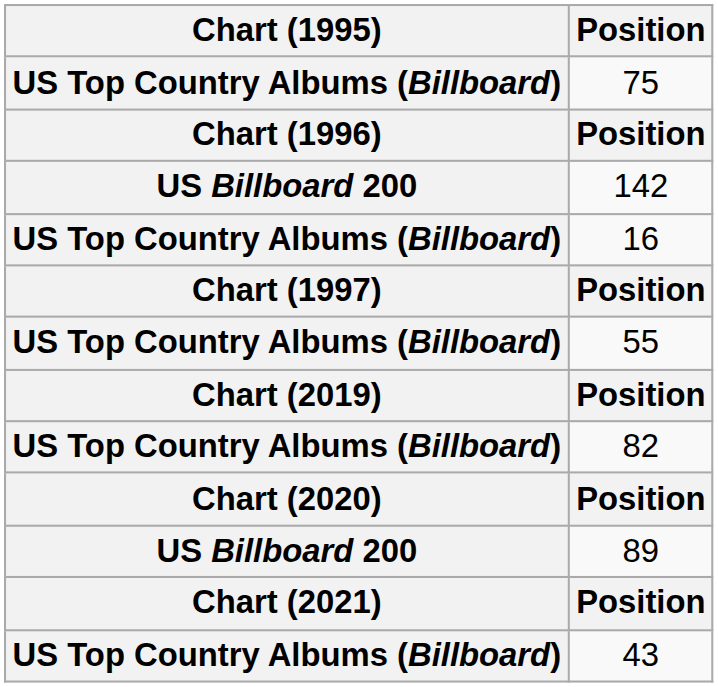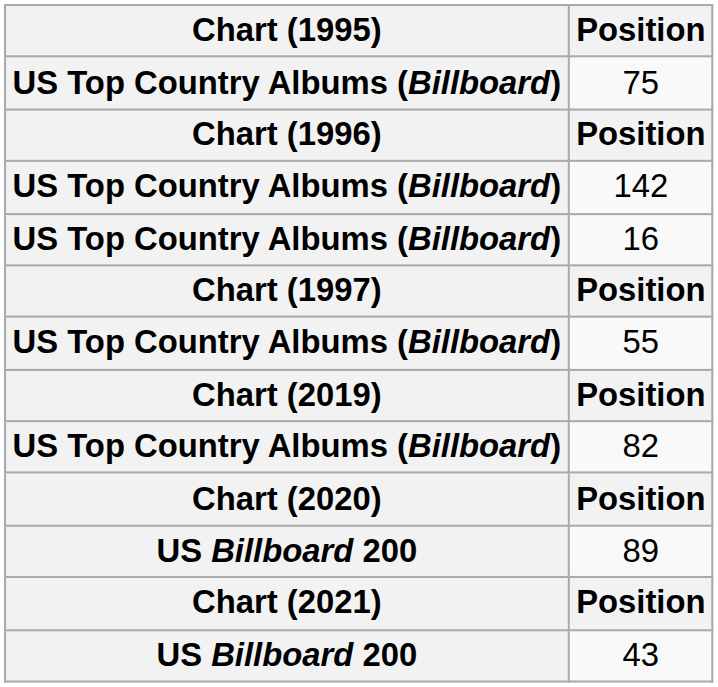142 | Chart (1995): US Billboard 200 -> US Top Country Albums (Billboard)
43 | Chart (1995): US Top Country Albums (Billboard) -> US Billboard 200
